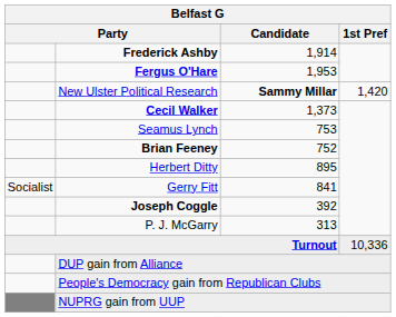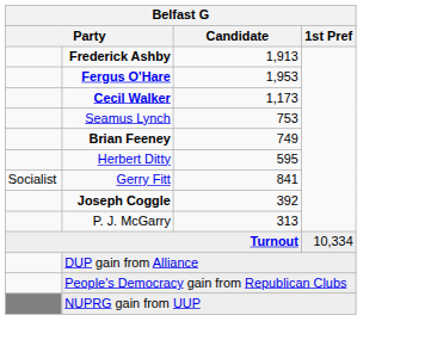Frederick Ashby | Candidate: 1,914 -> 1,913
- row: New Ulster Political Research | Sammy Millar | 1,420
Cecil Walker | Candidate: 1,373 -> 1,173
Brian Feeney | Candidate: 752 -> 749
Herbert Ditty | Candidate: 895 -> 595
Turnout | 1st Pref: 10,336 -> 10,334
